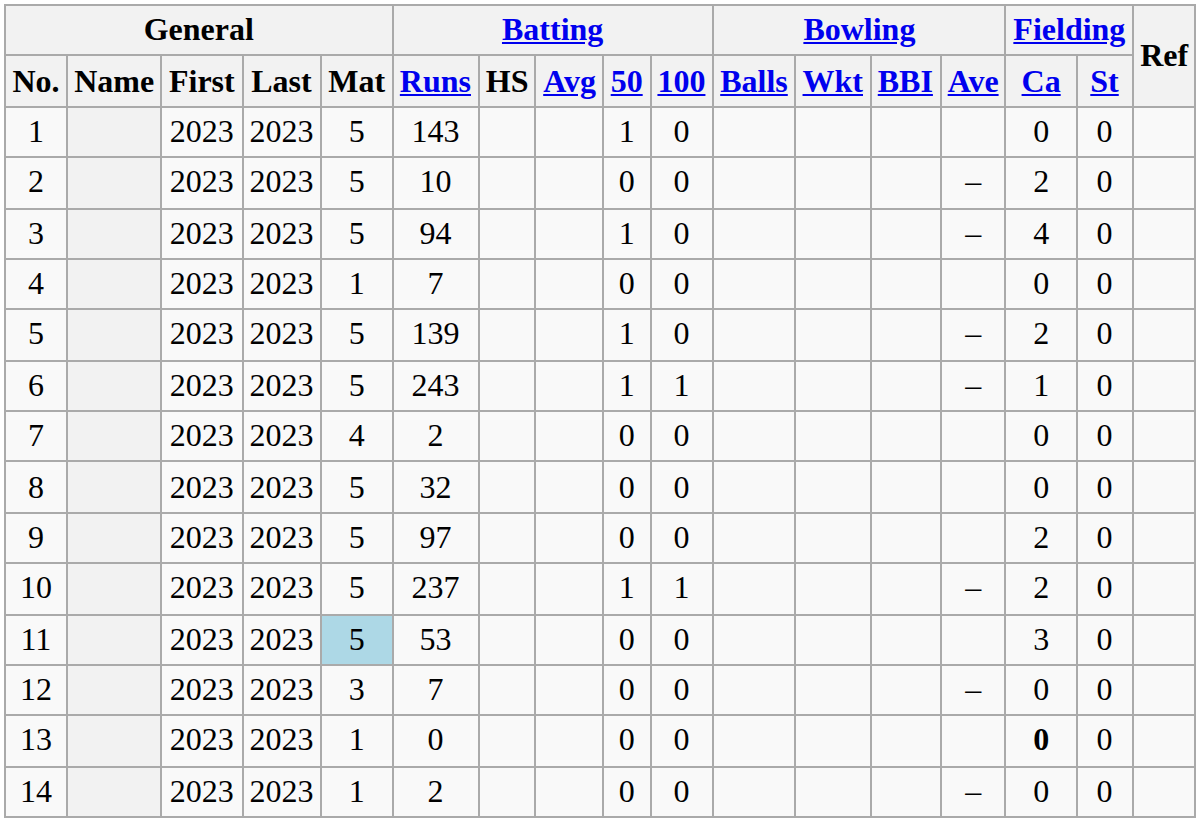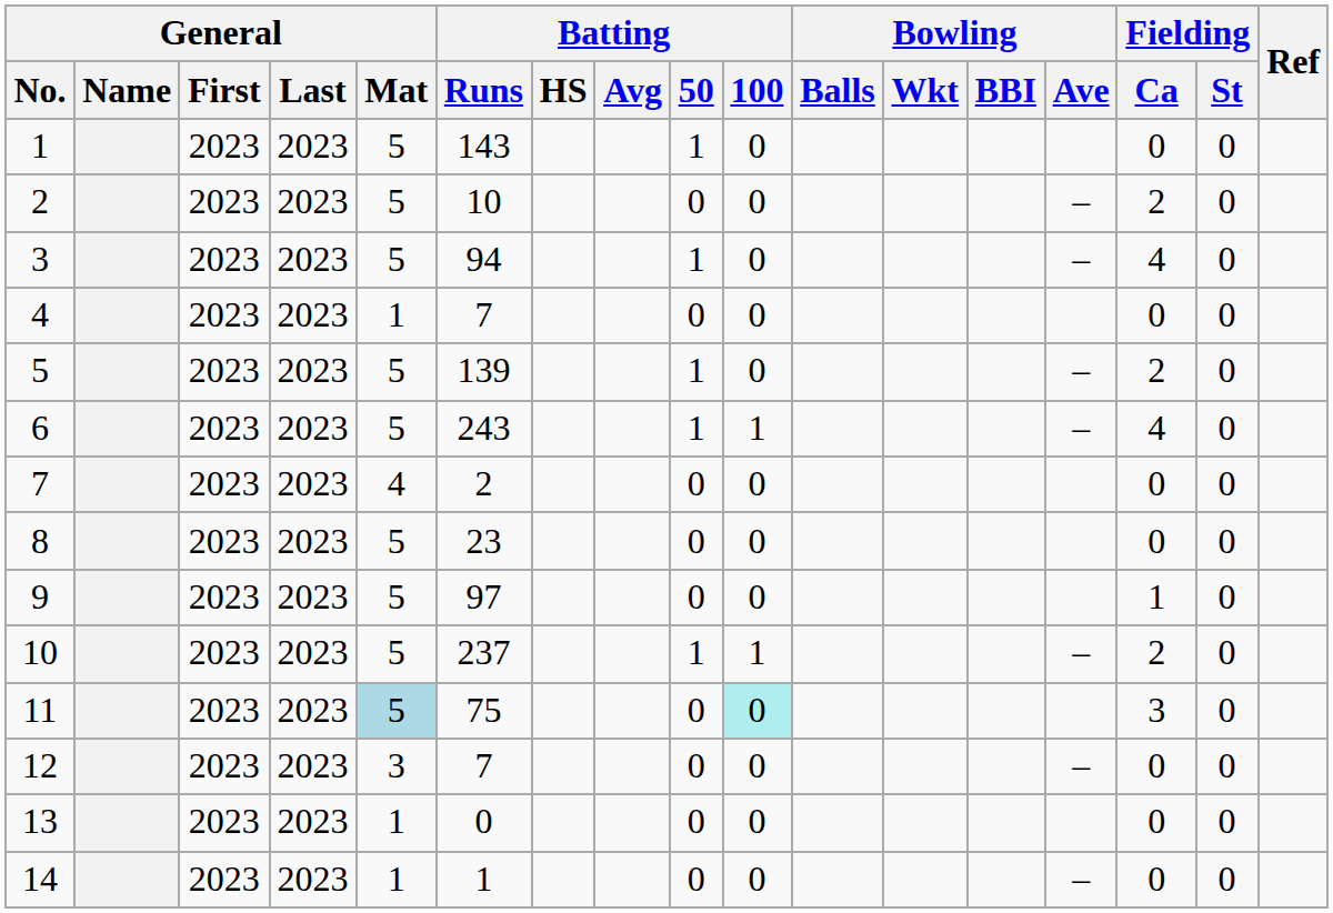6 | Fielding / Ca: 1 -> 4
8 | Batting / Runs: 32 -> 23
9 | Fielding / Ca: 2 -> 1
11 | Batting / Runs: 53 -> 75
11 | Batting / 100: no background -> paleturquoise background
13 | Fielding / Ca: bold -> normal
14 | Batting / Runs: 2 -> 1
